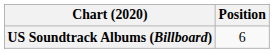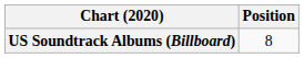US Soundtrack Albums (Billboard) | Position: 6 -> 8
